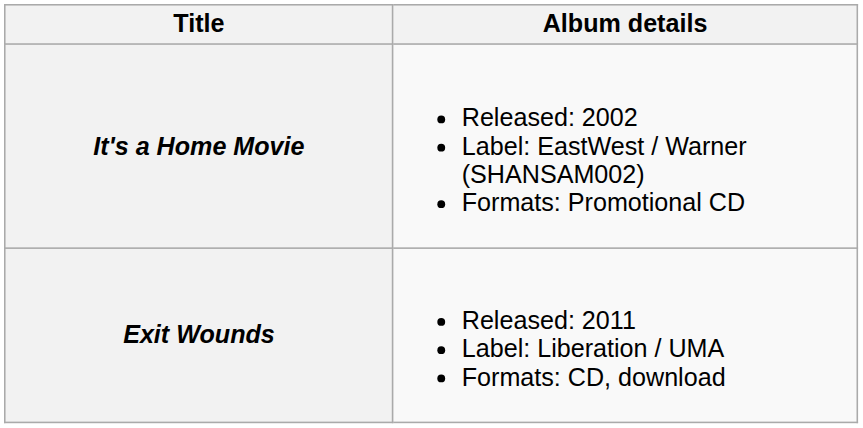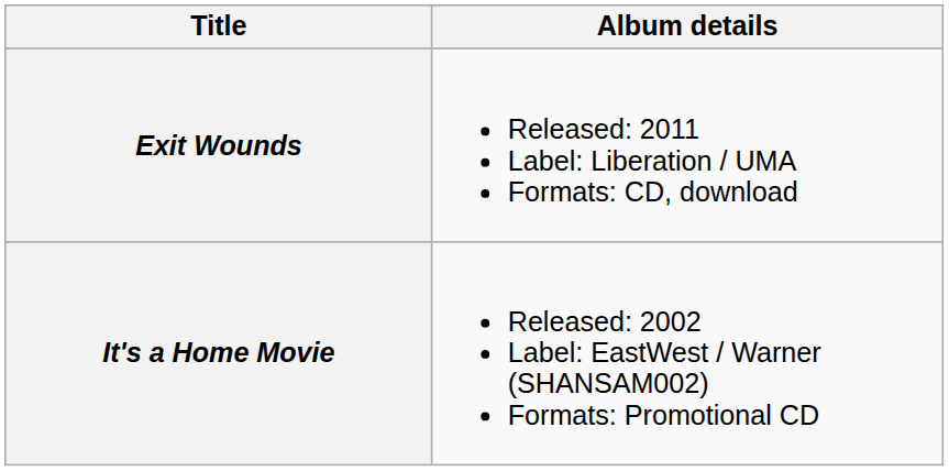rows swapped: It's a Home Movie <-> Exit Wounds
